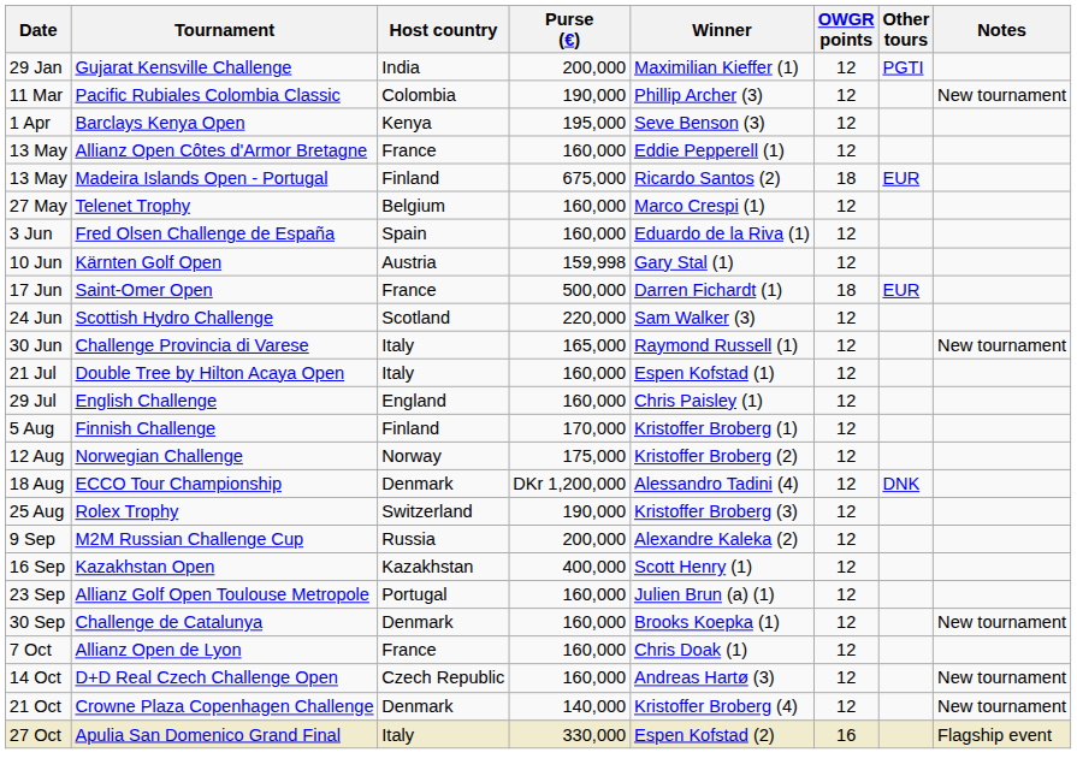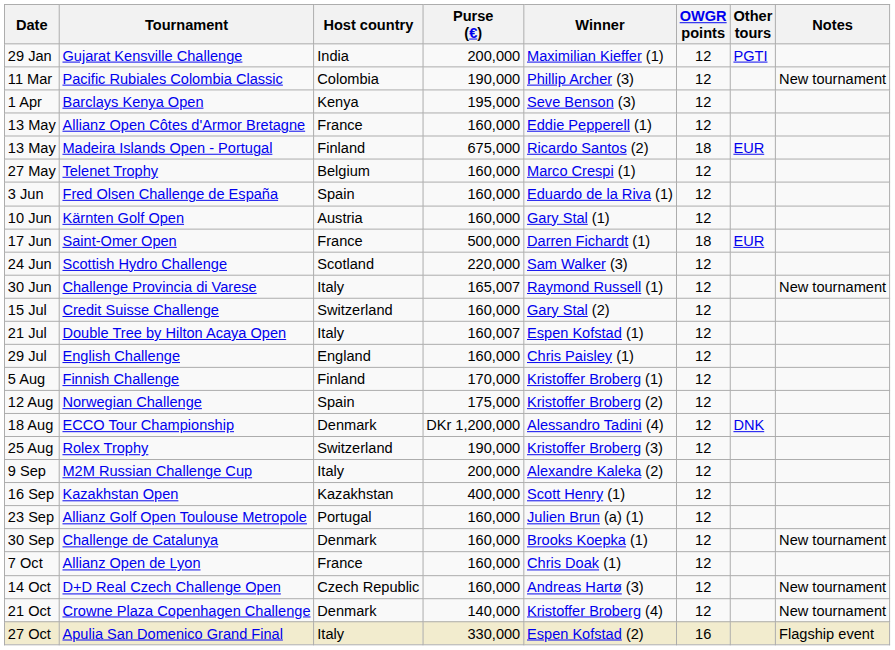Kärnten Golf Open | Purse (€): 159,998 -> 160,000
Challenge Provincia di Varese | Purse (€): 165,000 -> 165,007
+ row: 15 Jul | Credit Suisse Challenge | Switzerland | 160,000 | Gary Stal (2) | 12
Double Tree by Hilton Acaya Open | Purse (€): 160,000 -> 160,007
Norwegian Challenge | Host country: Norway -> Spain
M2M Russian Challenge Cup | Host country: Russia -> Italy
